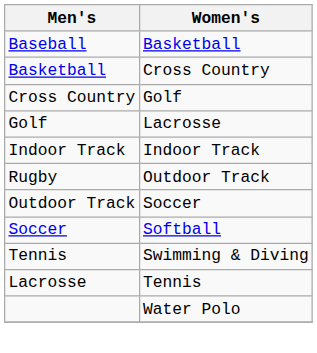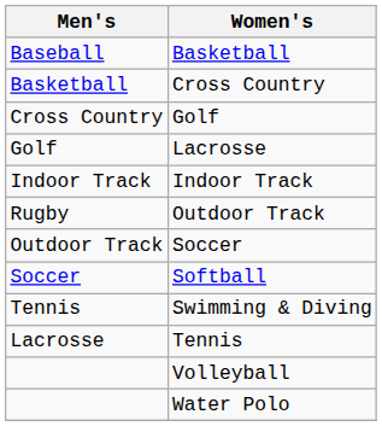+ row: Volleyball
